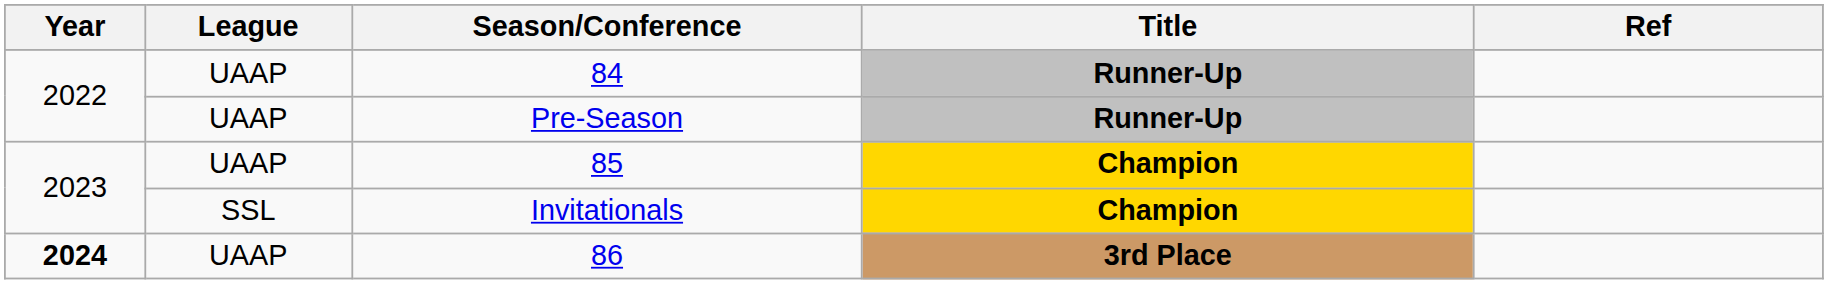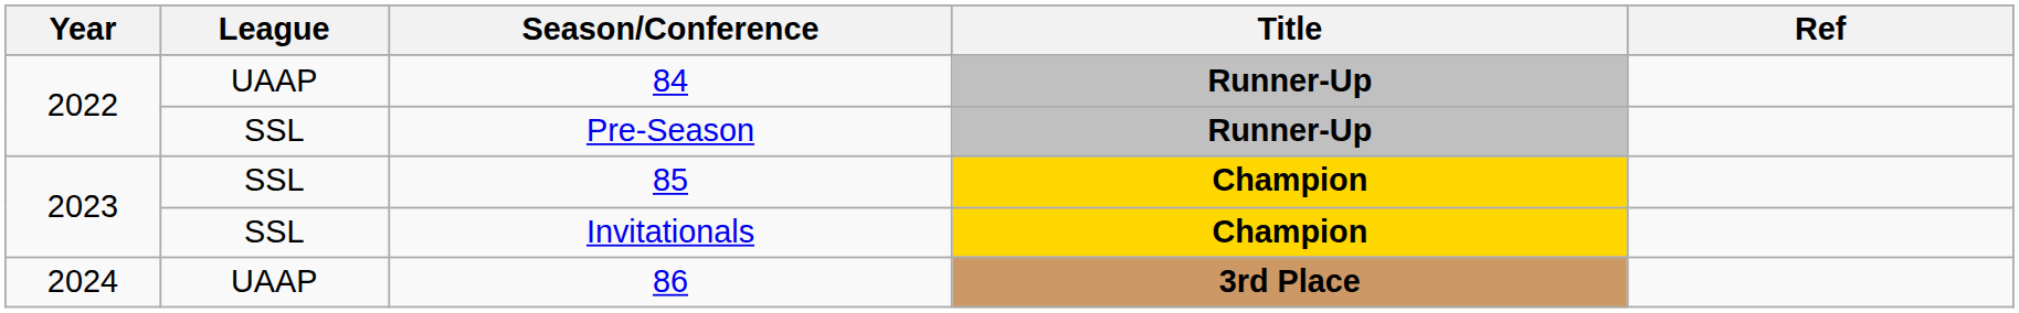Pre-Season | League: UAAP -> SSL
85 | League: UAAP -> SSL
86 | Year: bold -> normal
